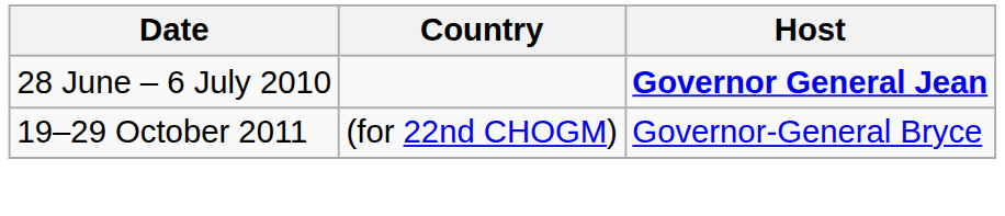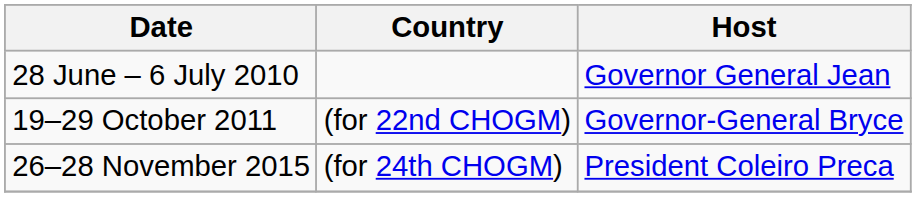28 June – 6 July 2010 | Host: bold -> normal
+ row: 26–28 November 2015 | (for 24th CHOGM) | President Coleiro Preca
